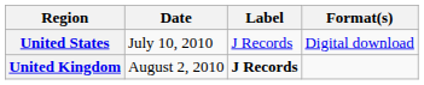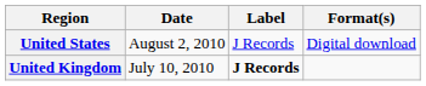United States | Date: July 10, 2010 -> August 2, 2010
United Kingdom | Date: August 2, 2010 -> July 10, 2010
